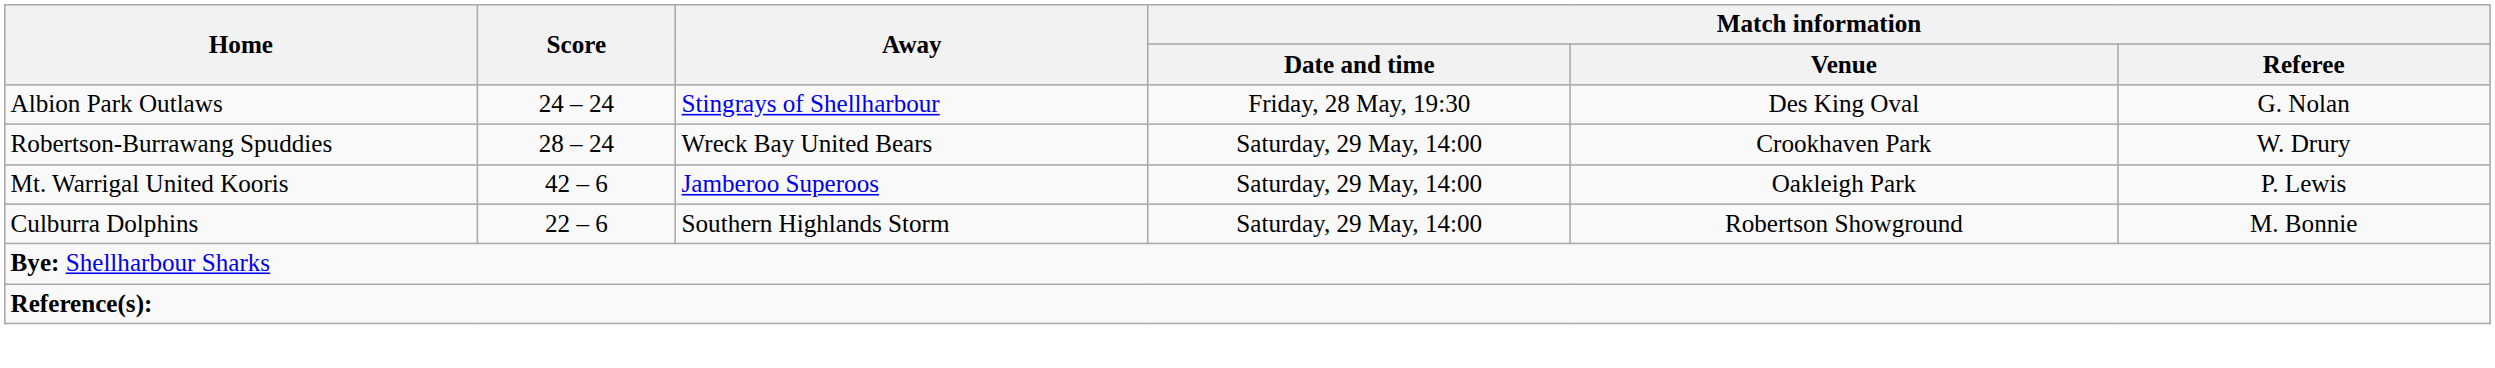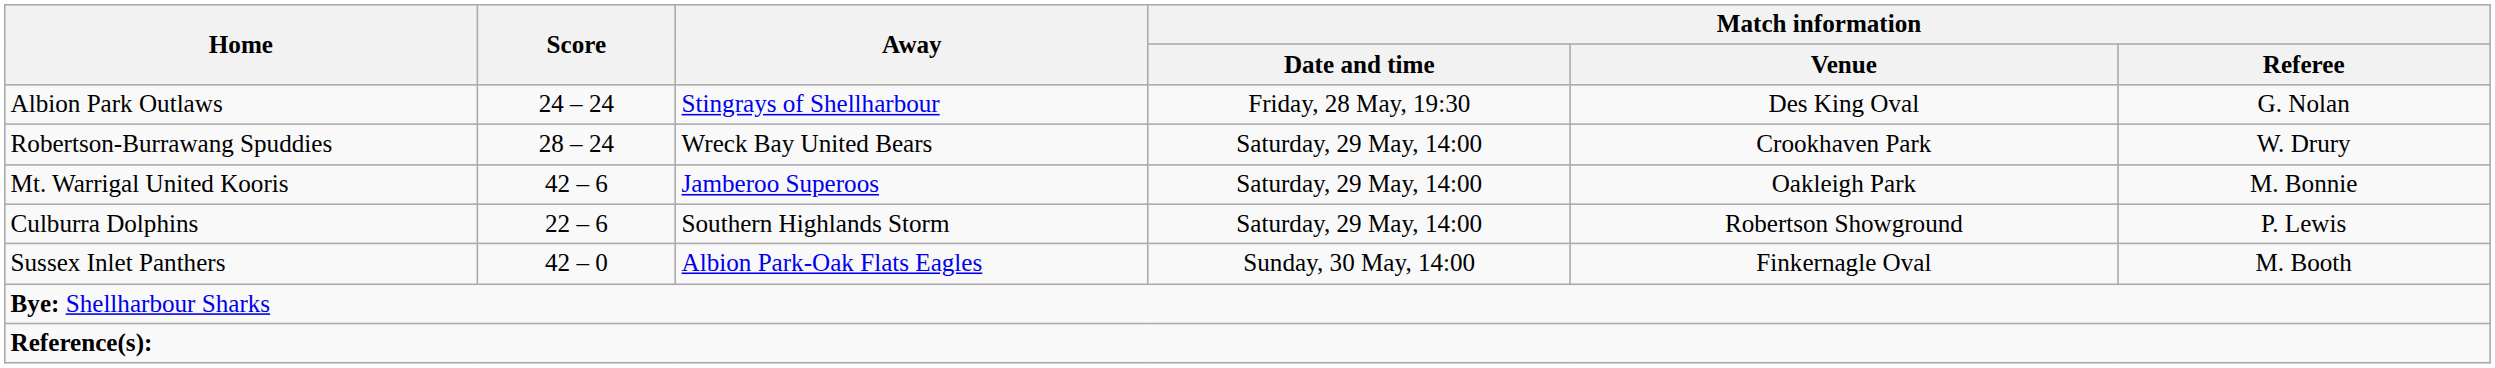Mt. Warrigal United Kooris | Match information / Referee: P. Lewis -> M. Bonnie
Culburra Dolphins | Match information / Referee: M. Bonnie -> P. Lewis
+ row: Sussex Inlet Panthers | 42 – 0 | Albion Park-Oak Flats Eagles | Sunday, 30 May, 14:00 | Finkernagle Oval | M. Booth
